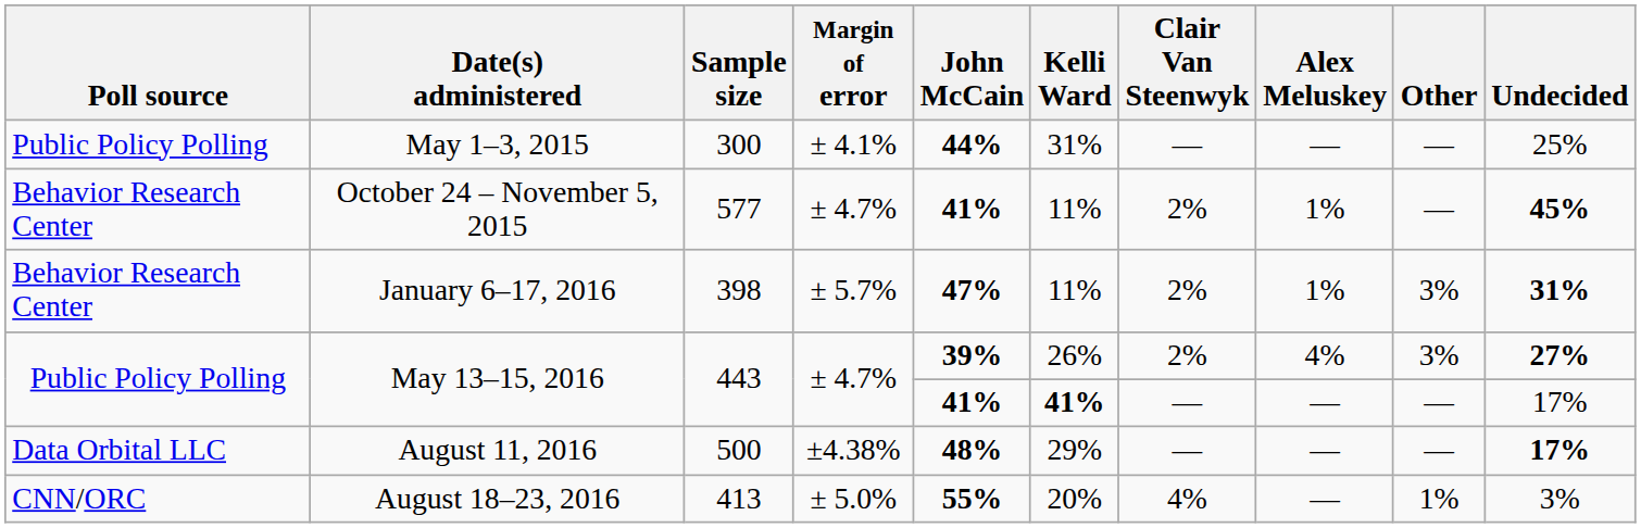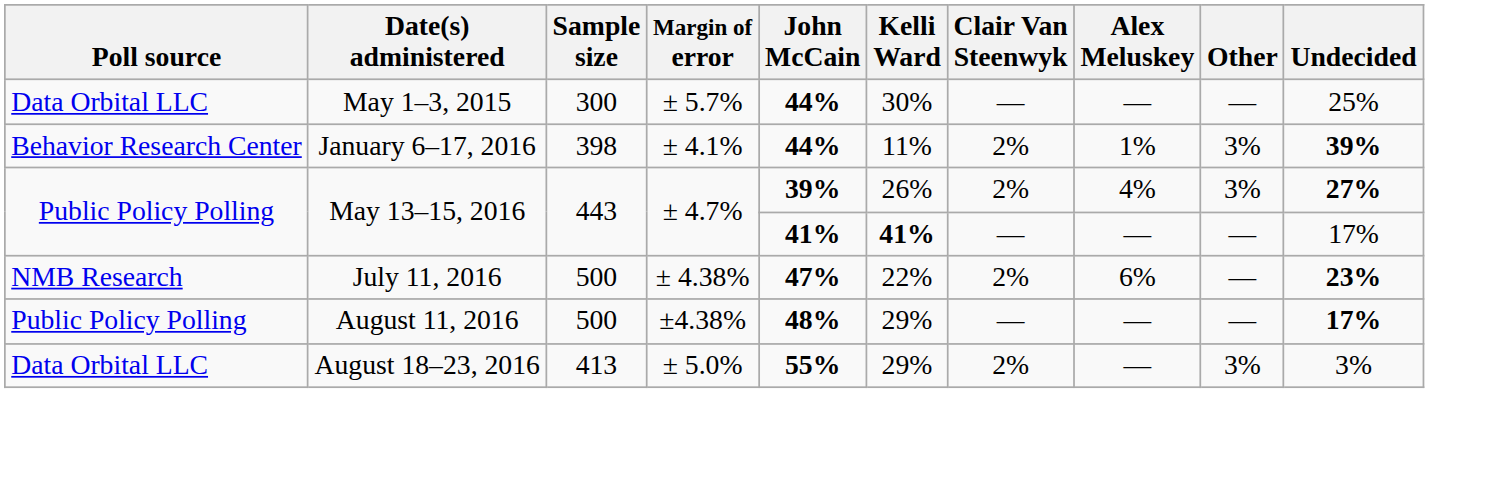May 1–3, 2015 | Poll source: Public Policy Polling -> Data Orbital LLC
May 1–3, 2015 | Margin of error: ± 4.1% -> ± 5.7%
May 1–3, 2015 | Kelli Ward: 31% -> 30%
- row: Behavior Research Center | October 24 – November 5, 2015 | 577 | ± 4.7% | 41% | 11% | 2% | 1% | — | 45%
January 6–17, 2016 | Margin of error: ± 5.7% -> ± 4.1%
January 6–17, 2016 | John McCain: 47% -> 44%
January 6–17, 2016 | Undecided: 31% -> 39%
+ row: NMB Research | July 11, 2016 | 500 | ± 4.38% | 47% | 22% | 2% | 6% | — | 23%
August 11, 2016 | Poll source: Data Orbital LLC -> Public Policy Polling
August 18–23, 2016 | Poll source: CNN/ORC -> Data Orbital LLC
August 18–23, 2016 | Kelli Ward: 20% -> 29%
August 18–23, 2016 | Clair Van Steenwyk: 4% -> 2%
August 18–23, 2016 | Other: 1% -> 3%
